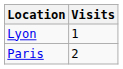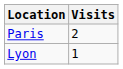rows swapped: Paris <-> Lyon
